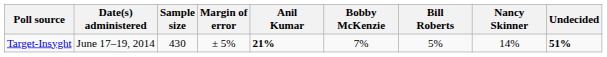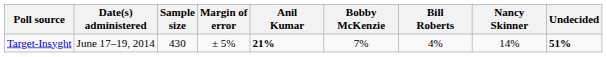Target-Insyght | Bill Roberts: 5% -> 4%
